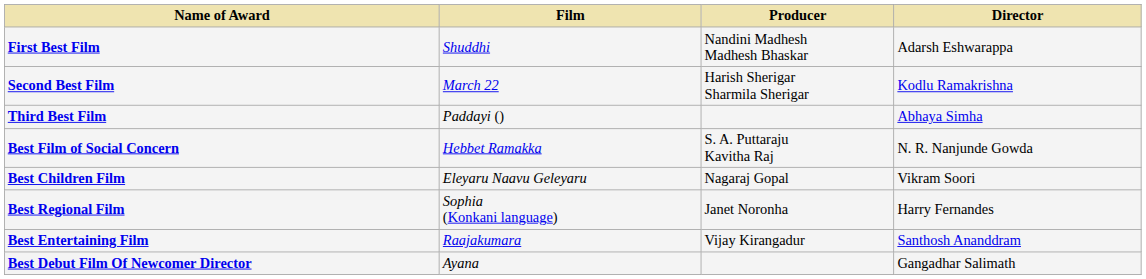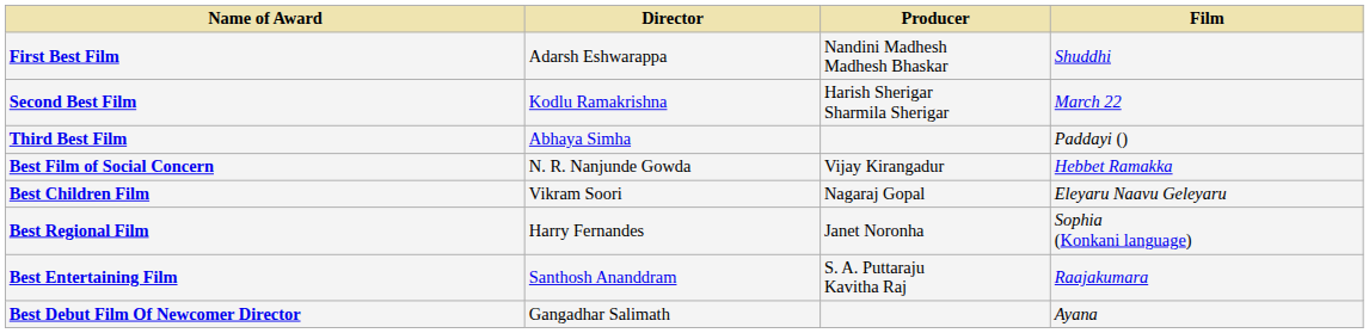columns swapped: Film <-> Director
Best Film of Social Concern | Producer: S. A. Puttaraju Kavitha Raj -> Vijay Kirangadur
Best Entertaining Film | Producer: Vijay Kirangadur -> S. A. Puttaraju Kavitha Raj
